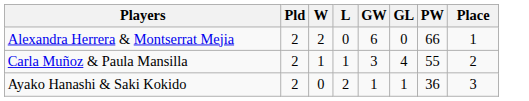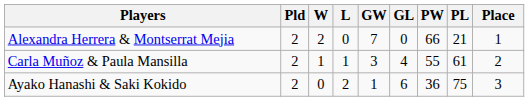+ column: PL | 21 | 61 | 75
Alexandra Herrera & Montserrat Mejia | GW: 6 -> 7
Ayako Hanashi & Saki Kokido | GL: 1 -> 6
